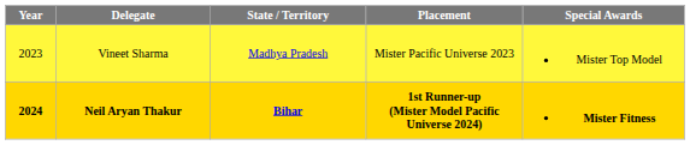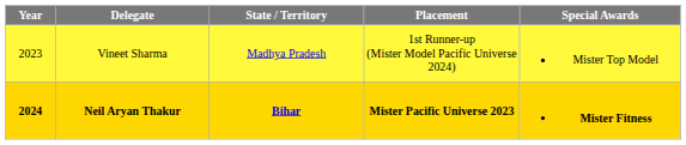Vineet Sharma | Placement: Mister Pacific Universe 2023 -> 1st Runner-up (Mister Model Pacific Universe 2024)
Neil Aryan Thakur | Placement: 1st Runner-up (Mister Model Pacific Universe 2024) -> Mister Pacific Universe 2023
